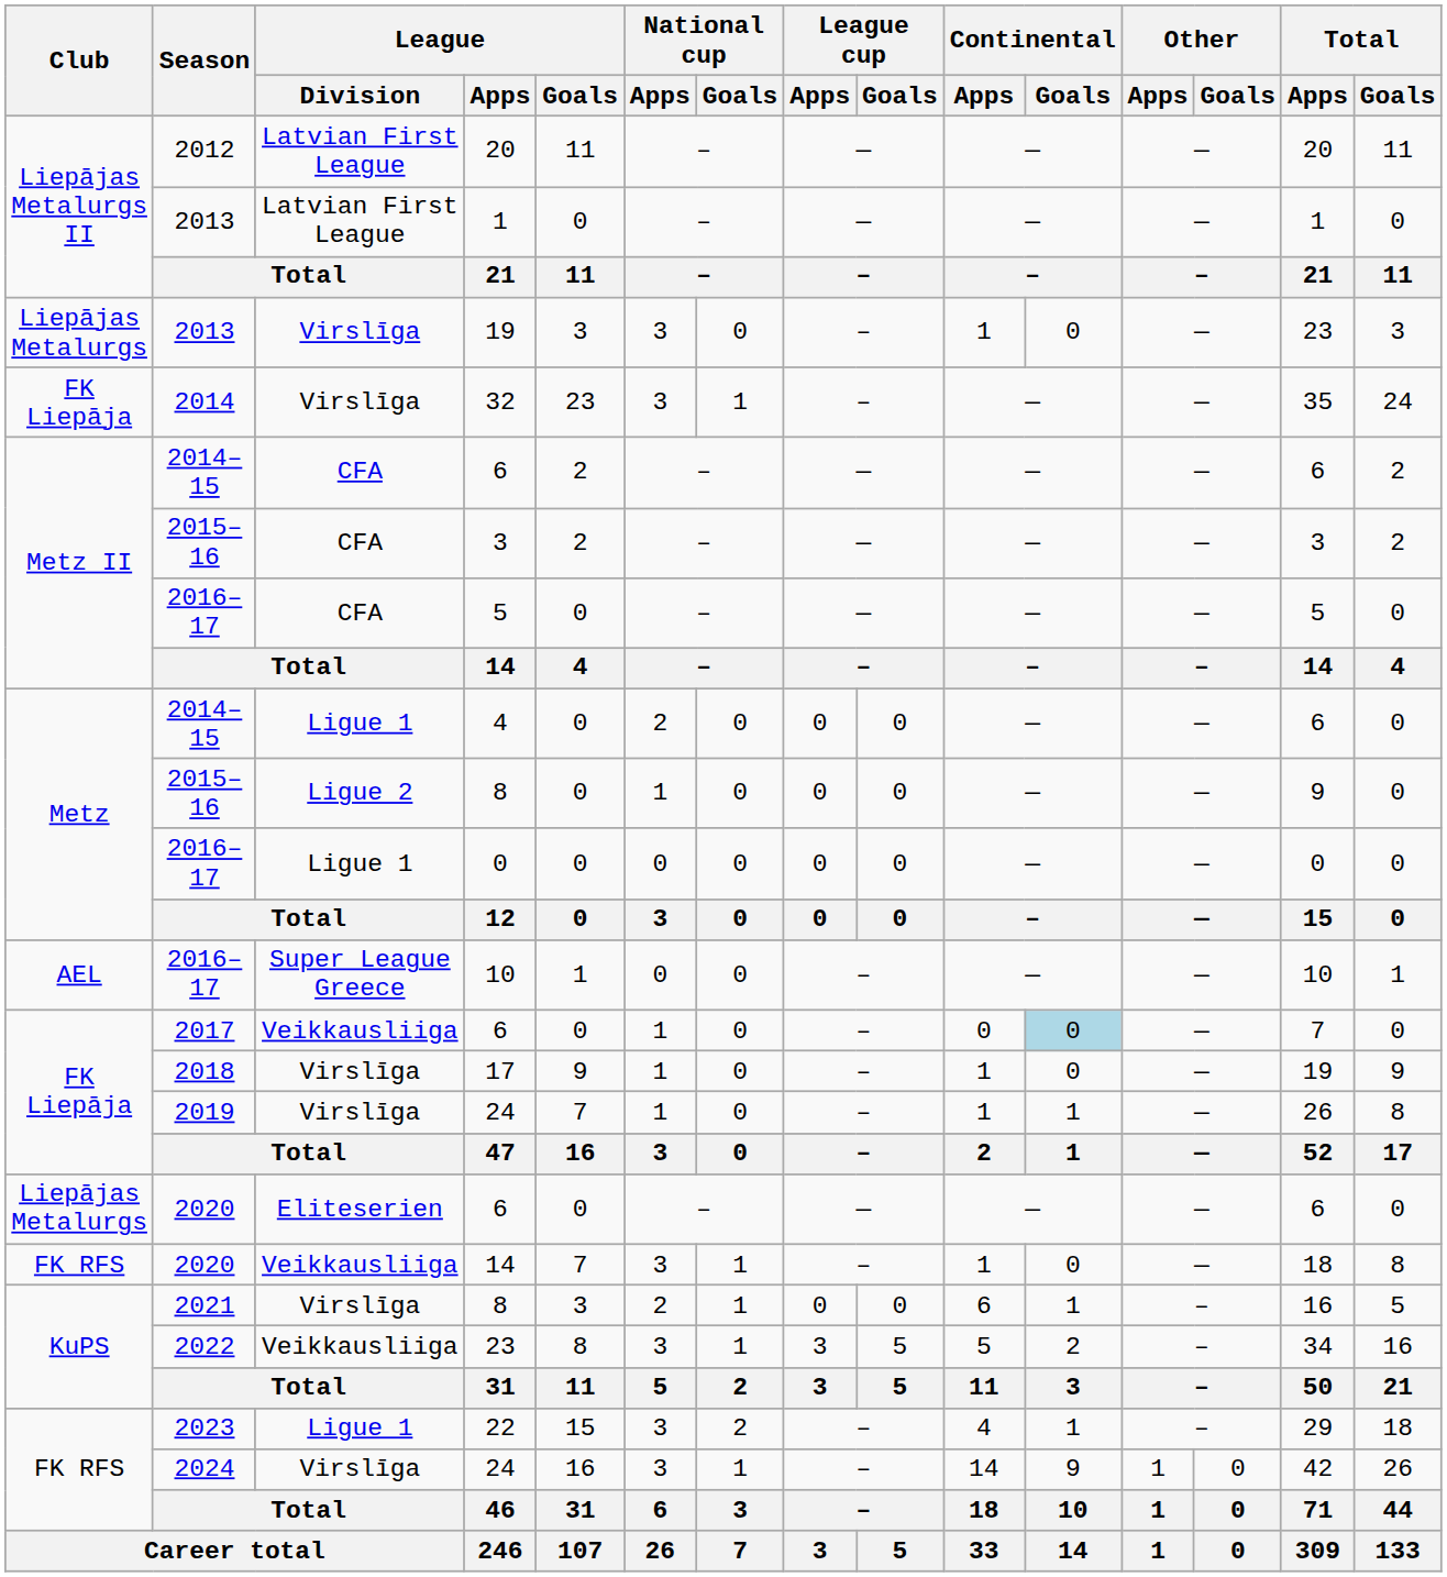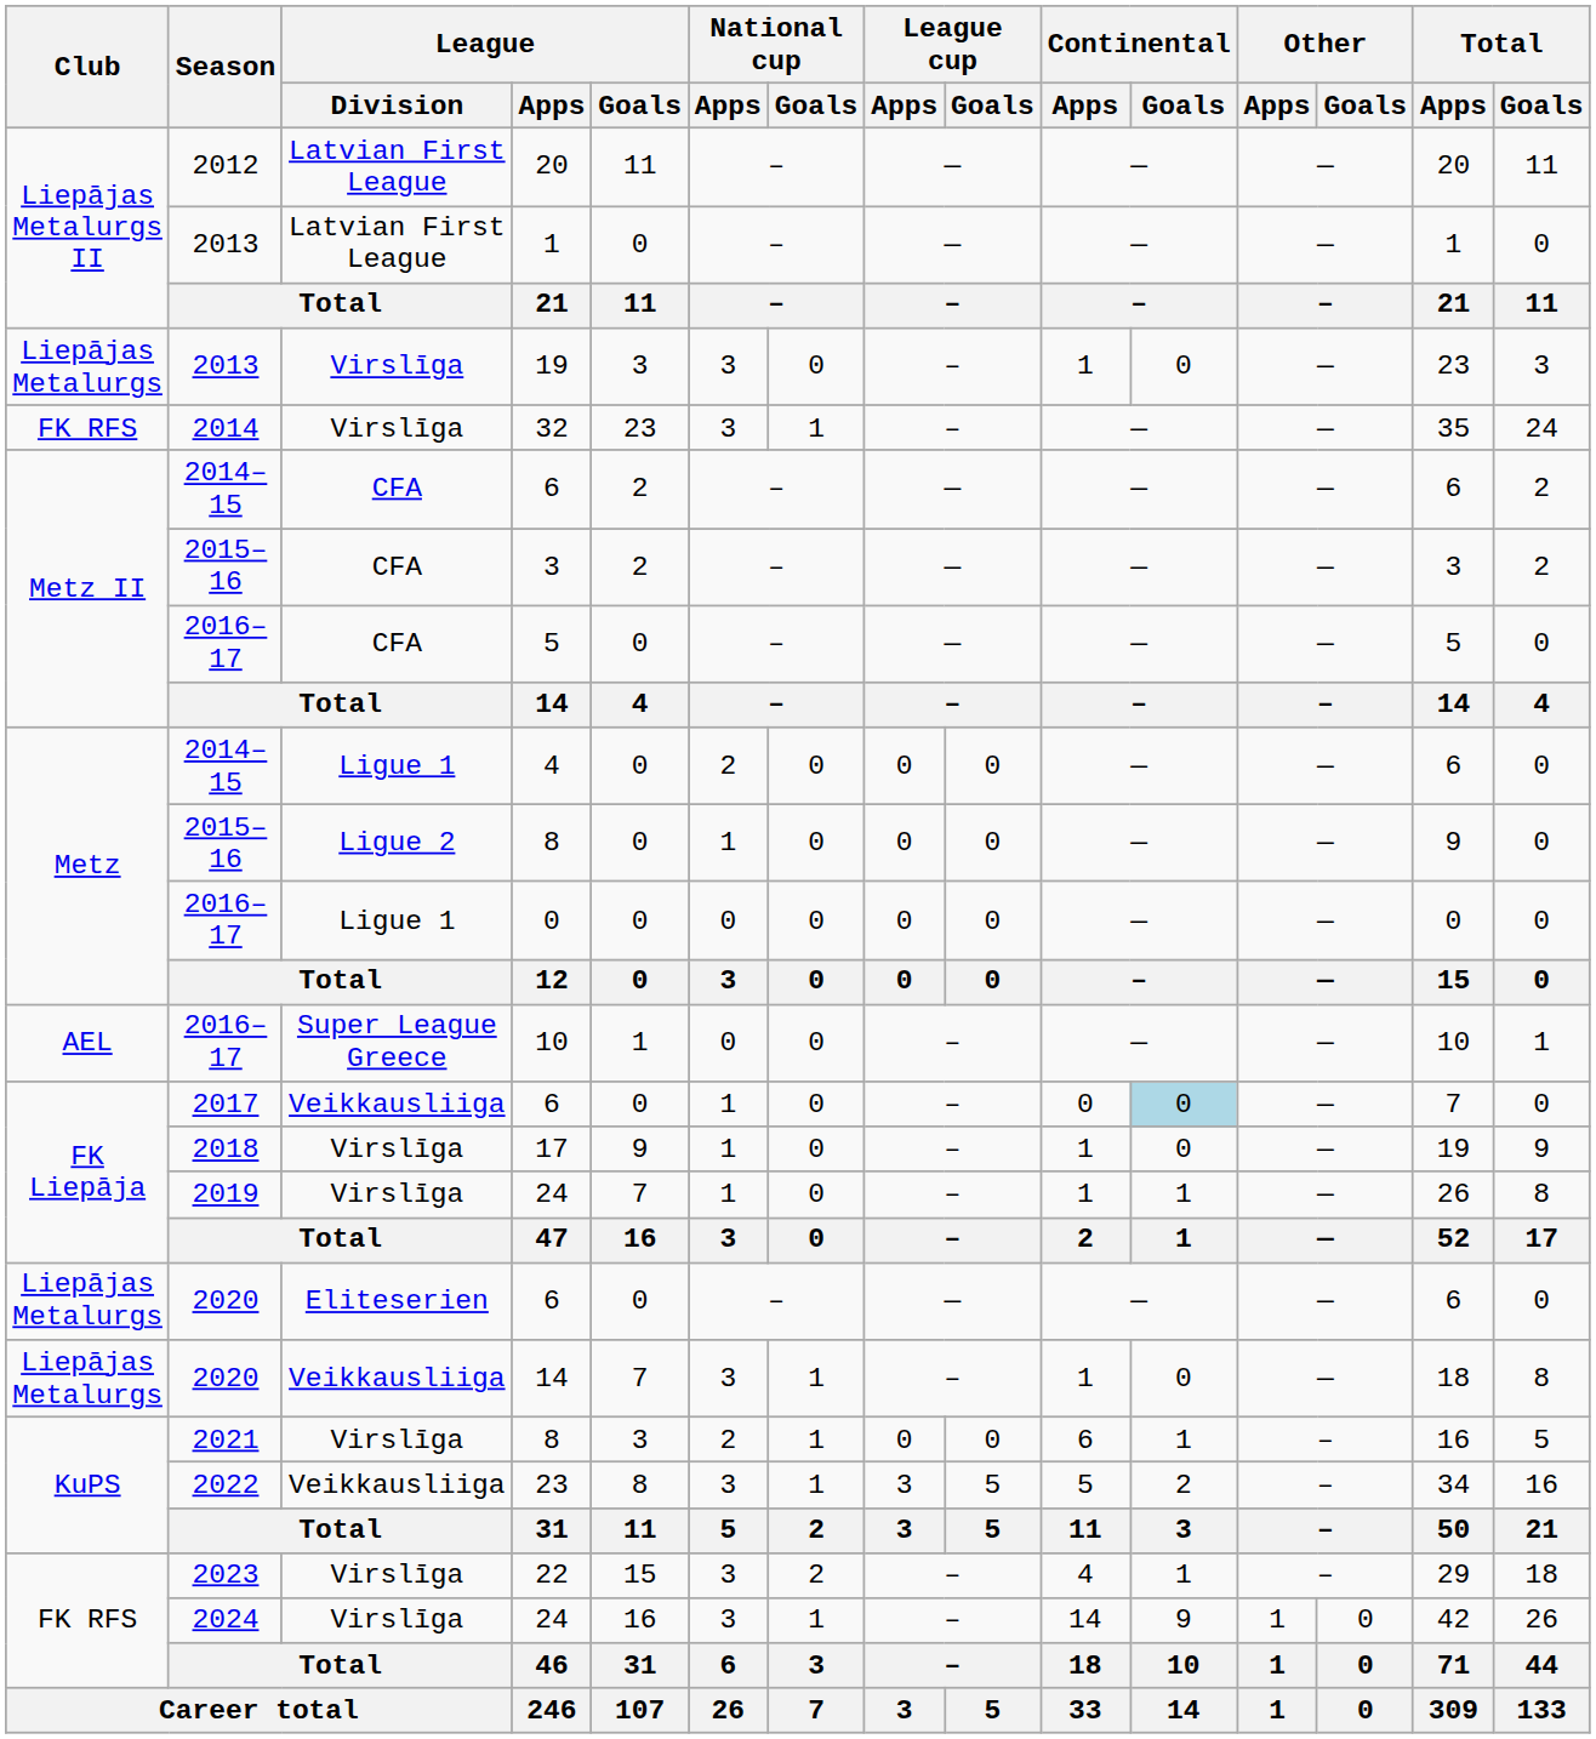32 | Club: FK Liepāja -> FK RFS
2020 / 14 | Club: FK RFS -> Liepājas Metalurgs
22 | League / Division: Ligue 1 -> Virslīga
